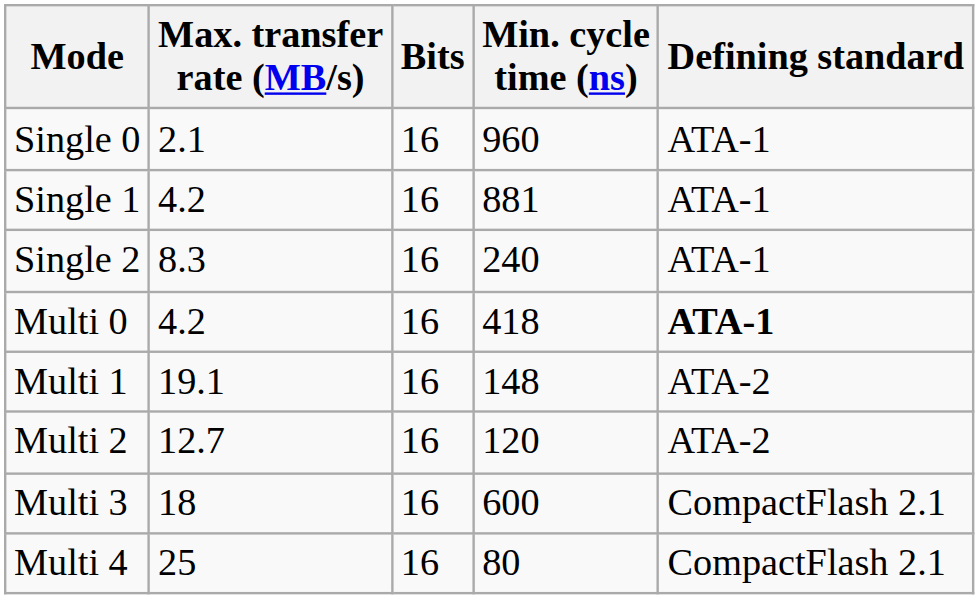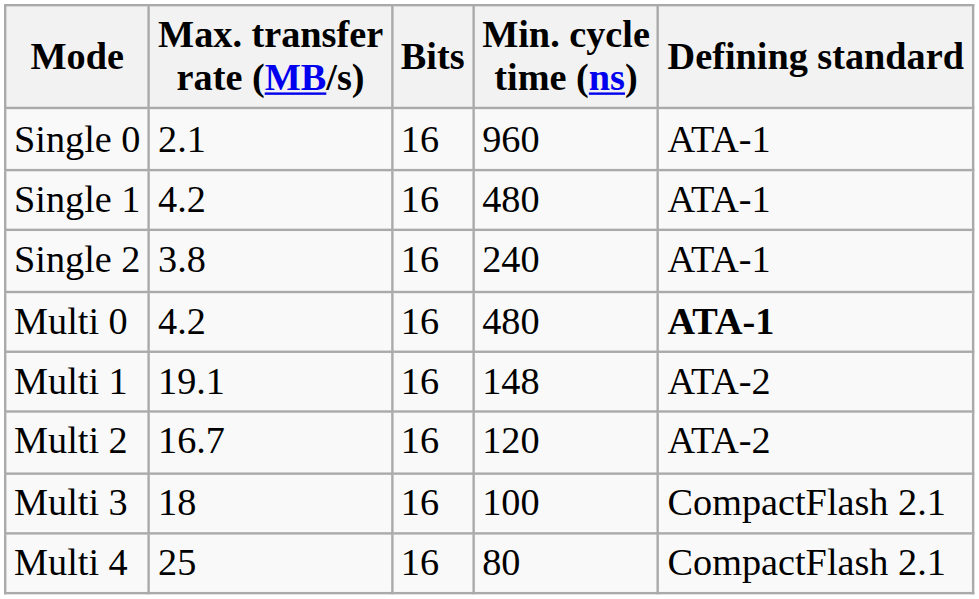Single 1 | Min. cycle time (ns): 881 -> 480
Single 2 | Max. transfer rate (MB/s): 8.3 -> 3.8
Multi 0 | Min. cycle time (ns): 418 -> 480
Multi 2 | Max. transfer rate (MB/s): 12.7 -> 16.7
Multi 3 | Min. cycle time (ns): 600 -> 100
